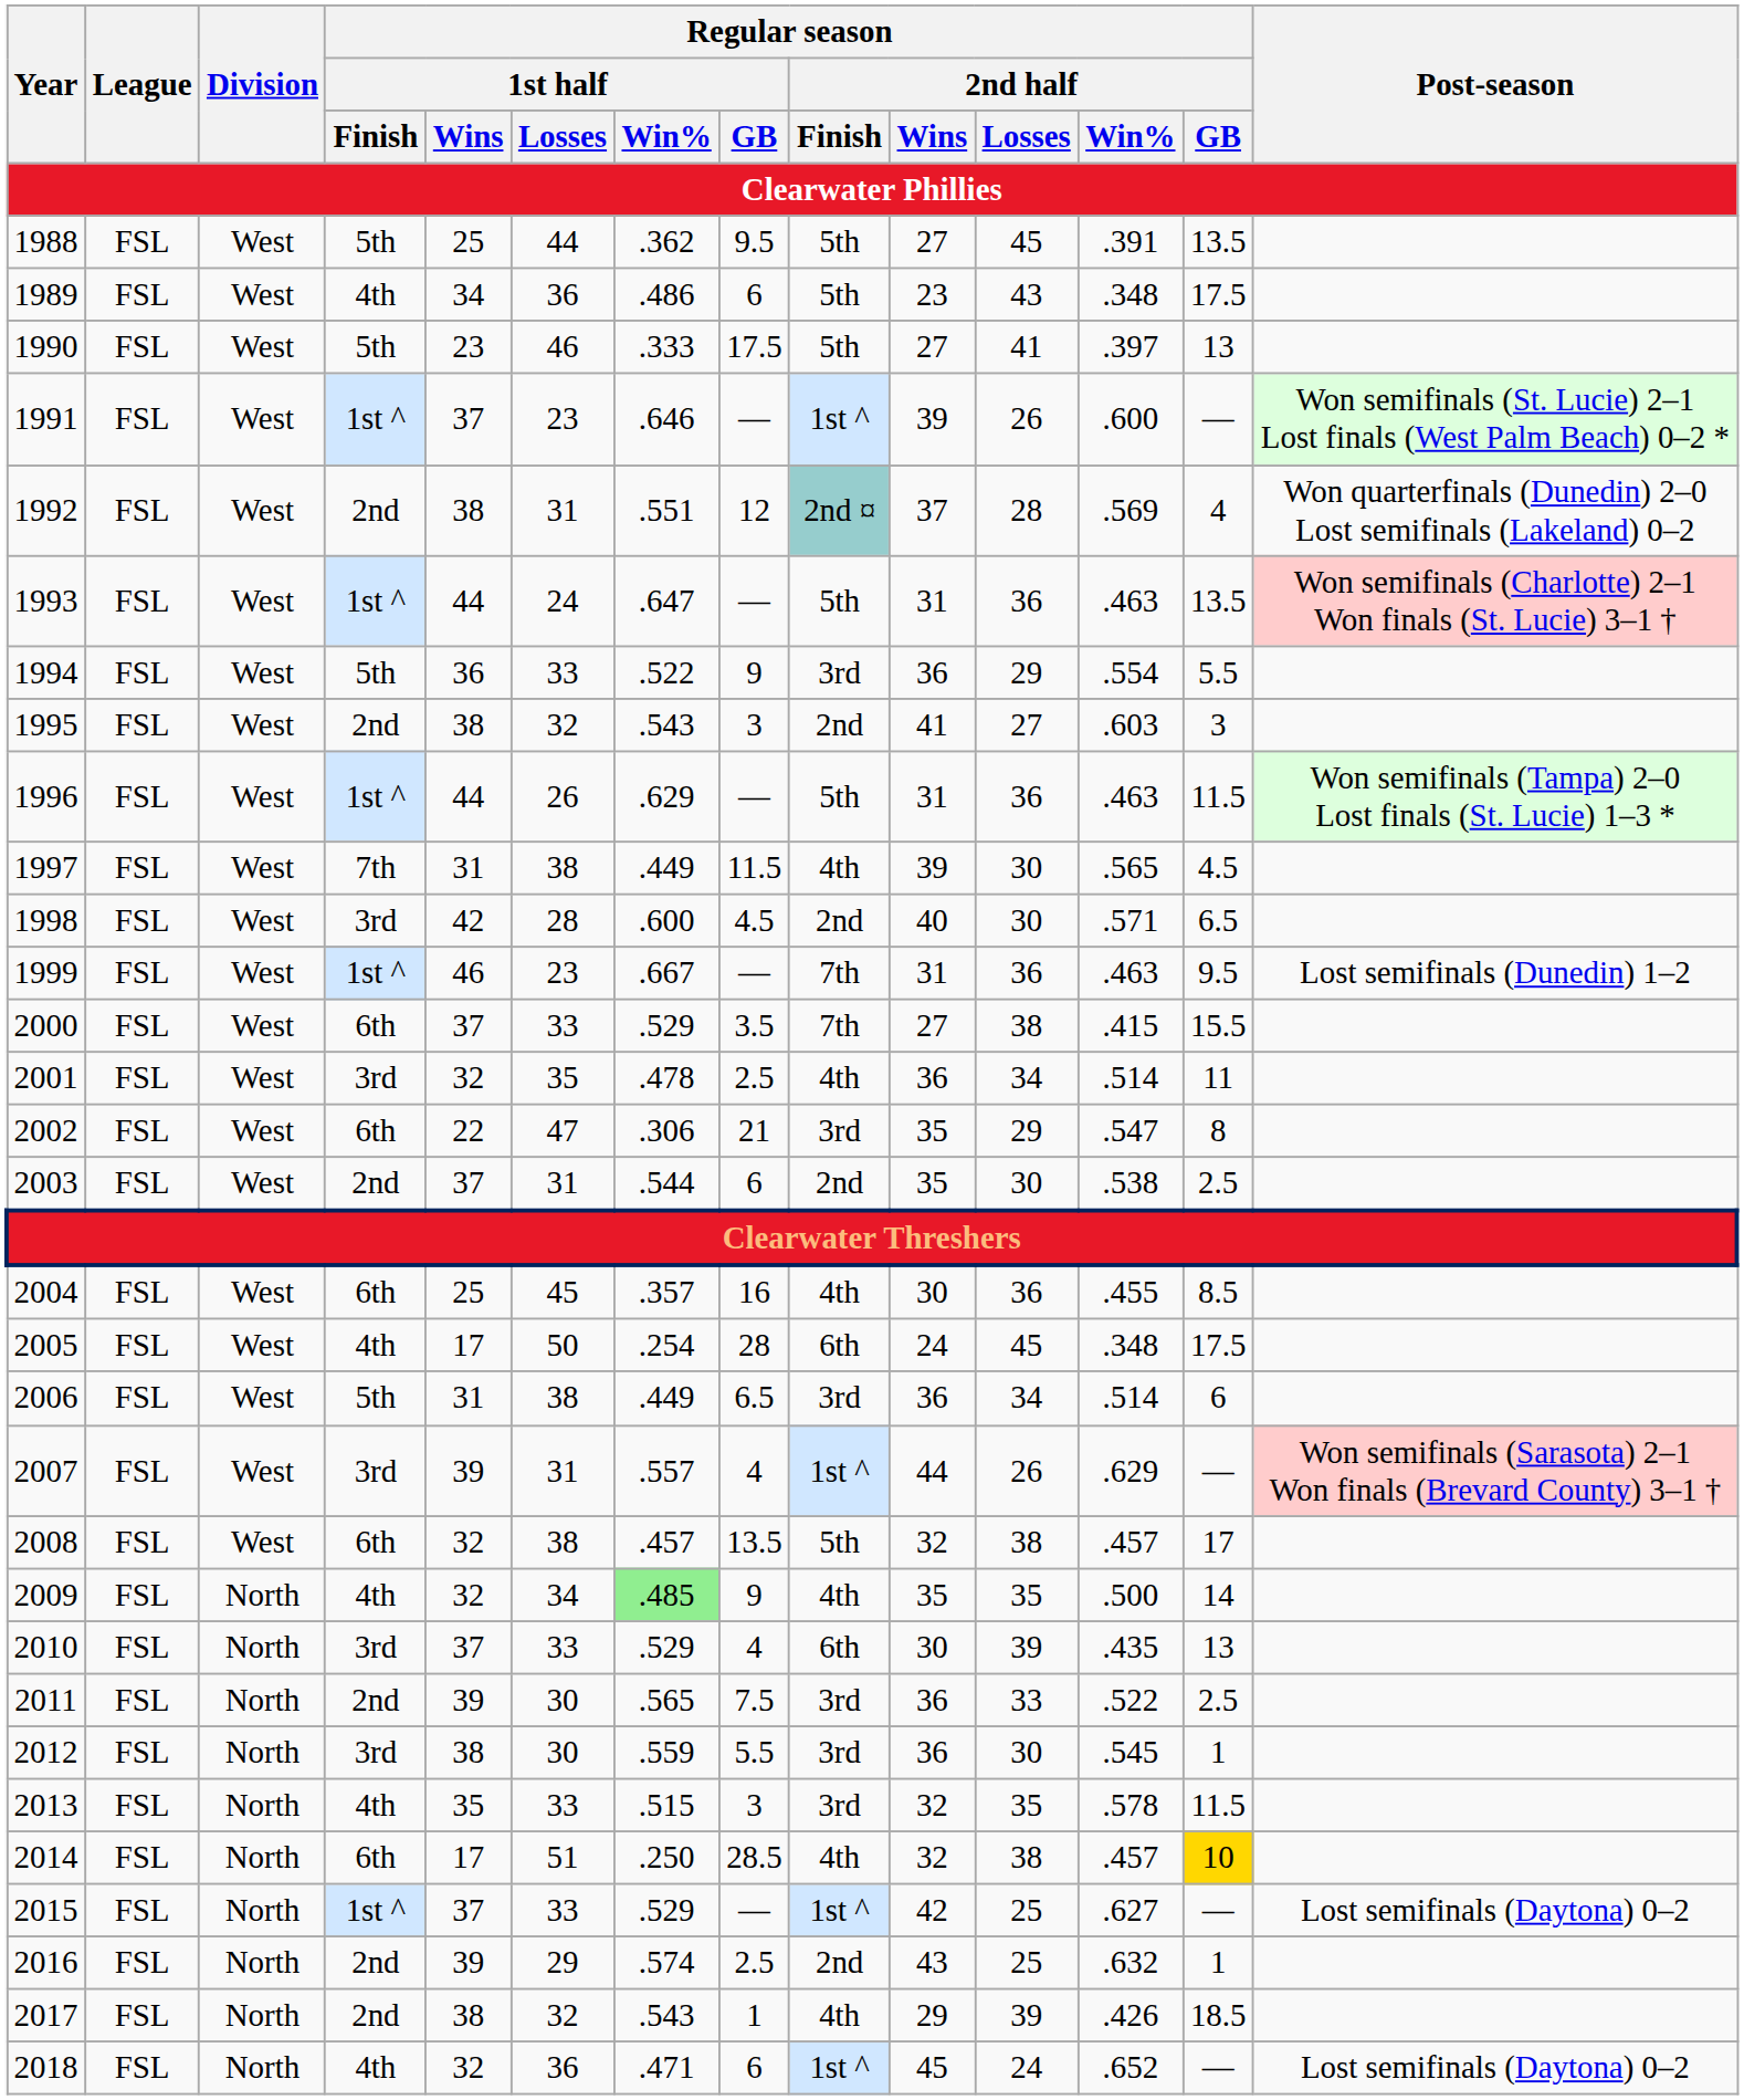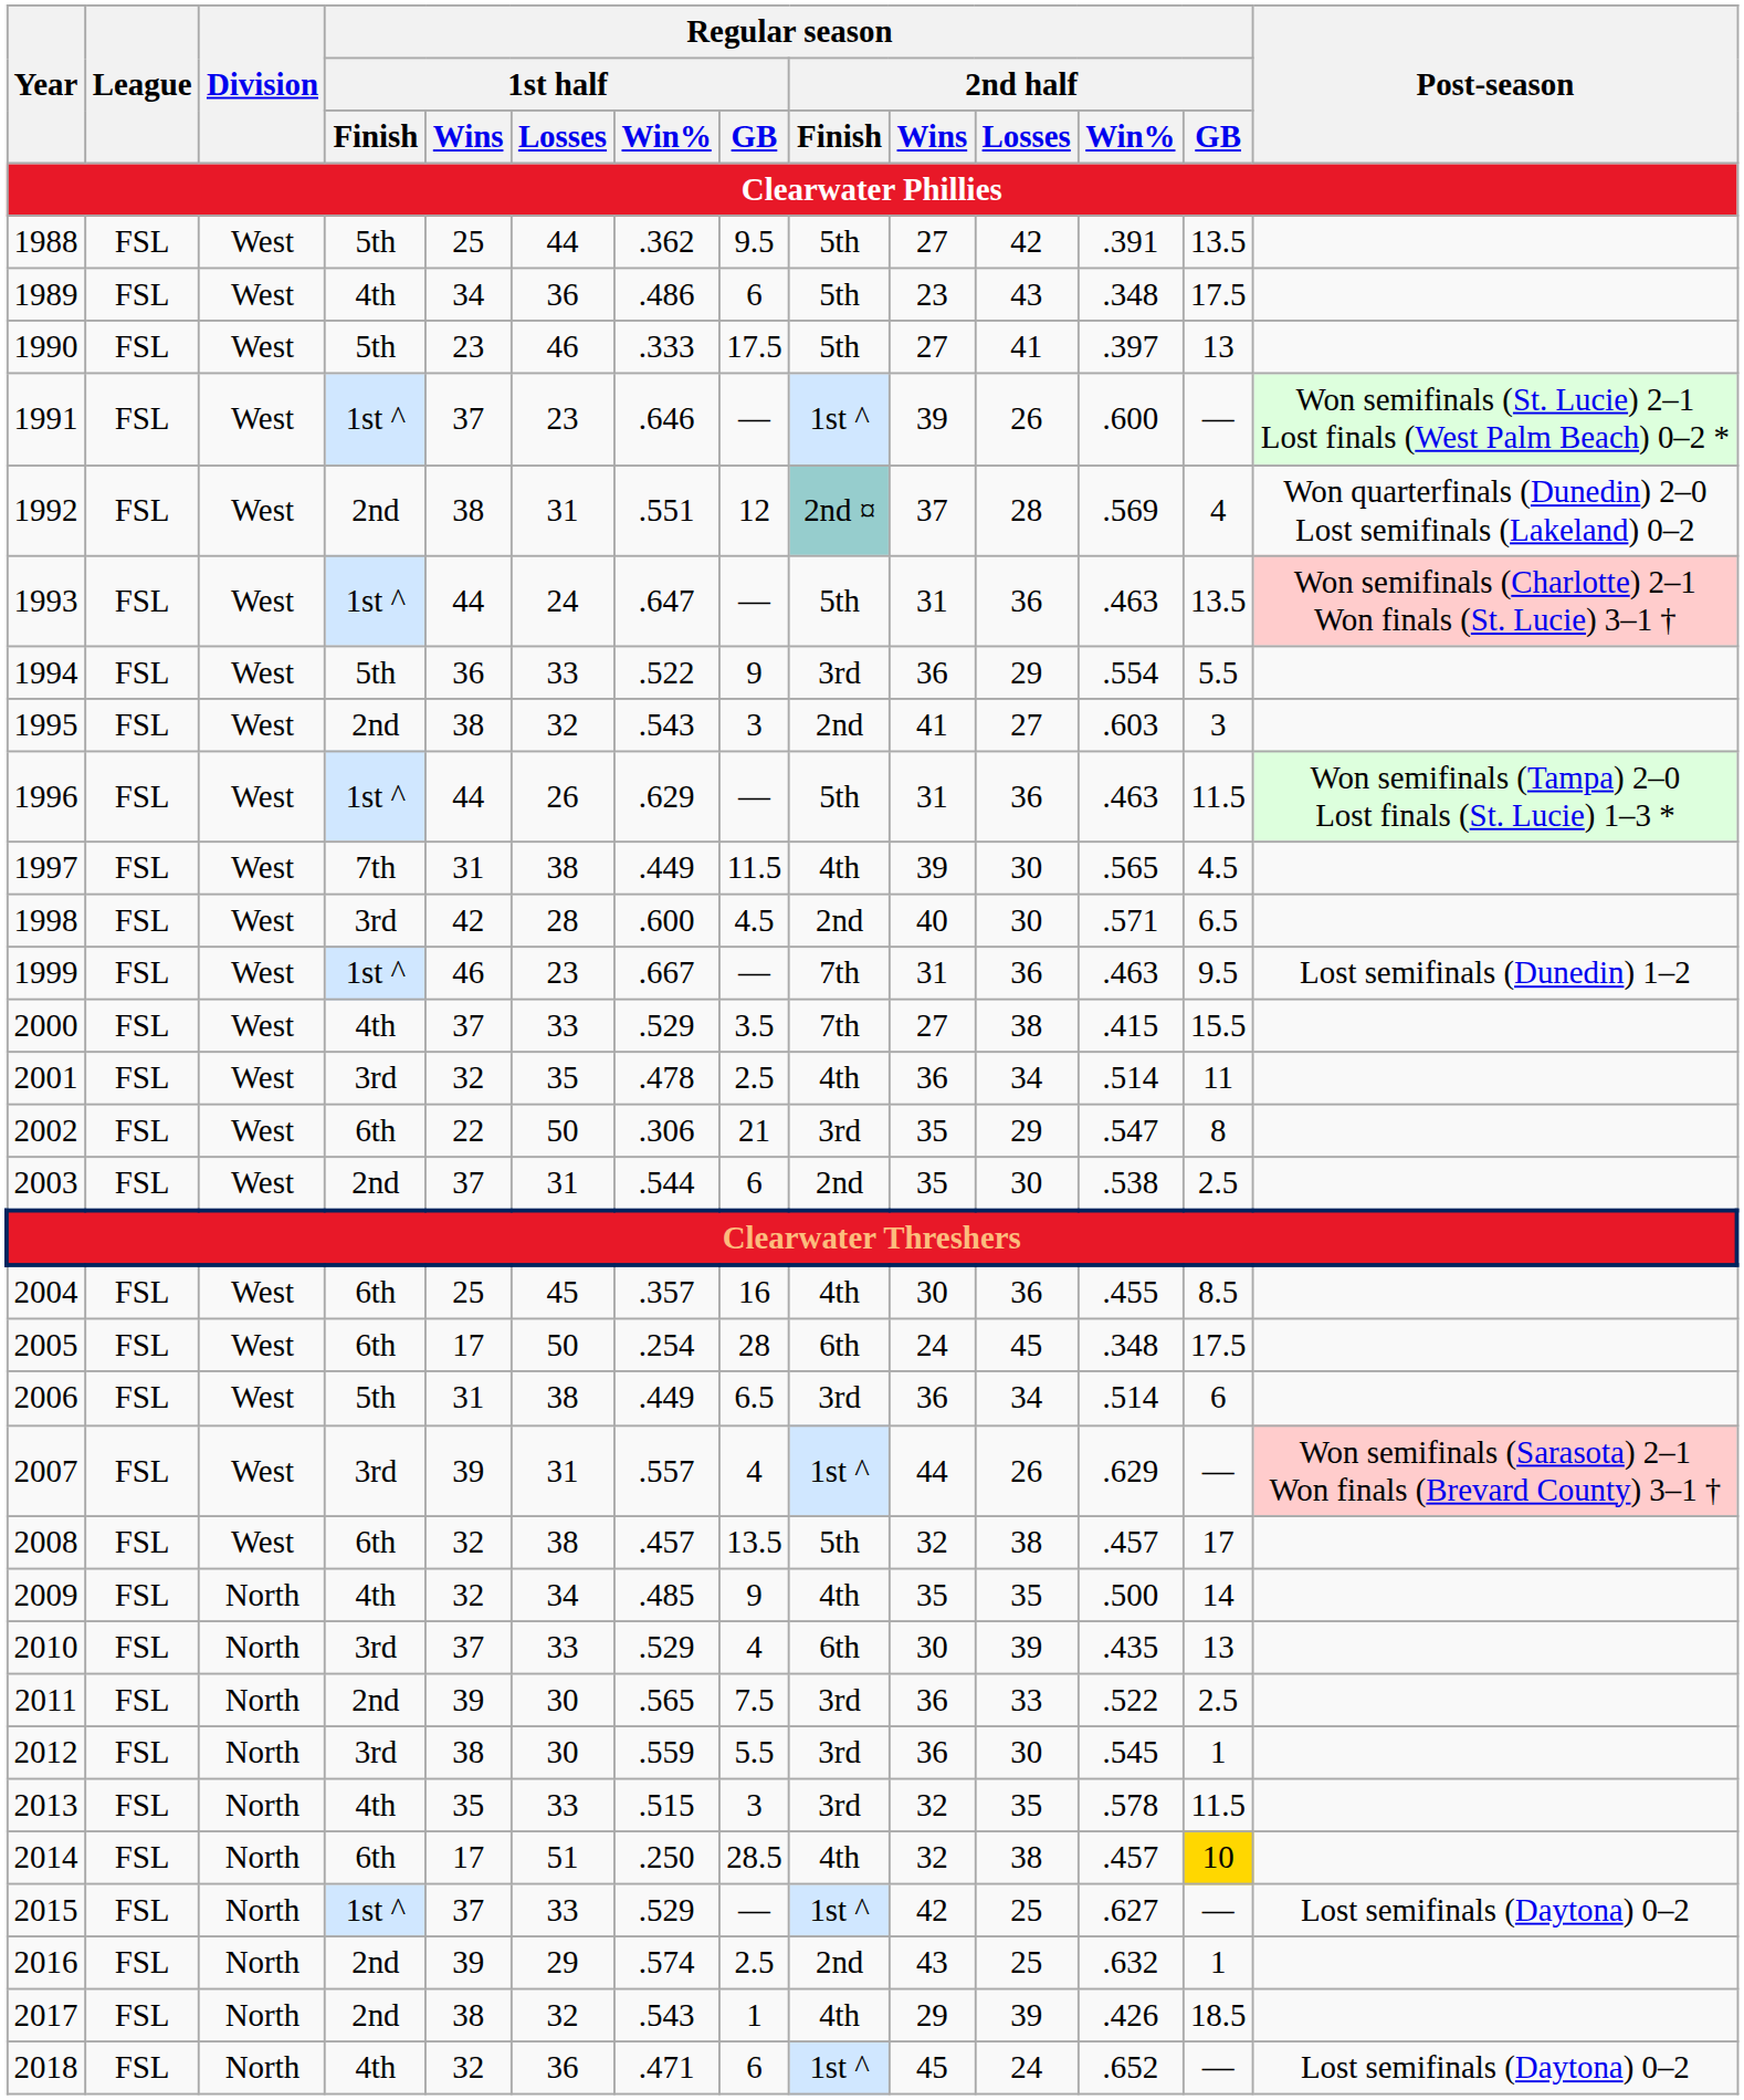1988 | Regular season / 2nd half / Losses: 45 -> 42
2000 | Regular season / 1st half / Finish: 6th -> 4th
2002 | Regular season / 1st half / Losses: 47 -> 50
2005 | Regular season / 1st half / Finish: 4th -> 6th
2009 | Regular season / 1st half / Win%: lightgreen background -> no background
